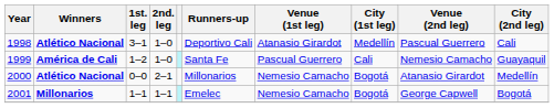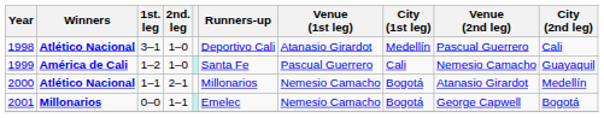2000 | 1st. leg: 0–0 -> 1–1
2001 | 1st. leg: 1–1 -> 0–0
